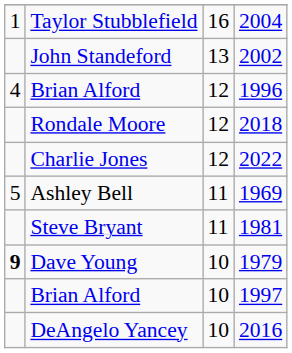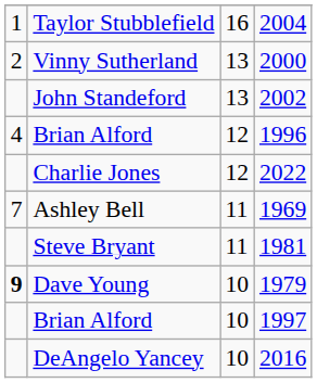+ row: 2 | Vinny Sutherland | 13 | 2000
- row: Rondale Moore | 12 | 2018
Ashley Bell | column 1: 5 -> 7
